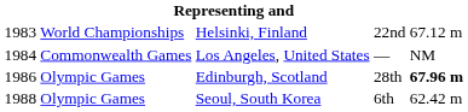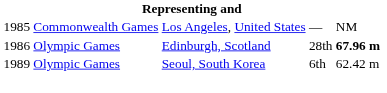- row: 1983 | World Championships | Helsinki, Finland | 22nd | 67.12 m
Los Angeles, United States | column 1: 1984 -> 1985
Seoul, South Korea | column 1: 1988 -> 1989
